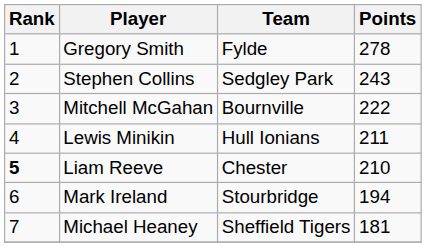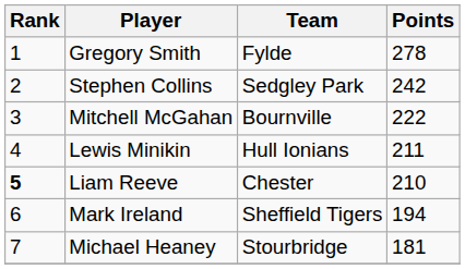Stephen Collins | Points: 243 -> 242
Mark Ireland | Team: Stourbridge -> Sheffield Tigers
Michael Heaney | Team: Sheffield Tigers -> Stourbridge
